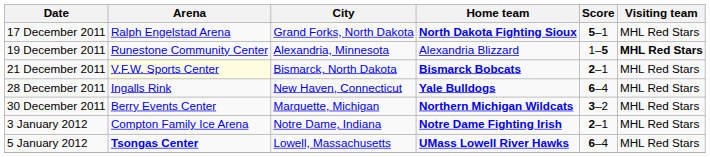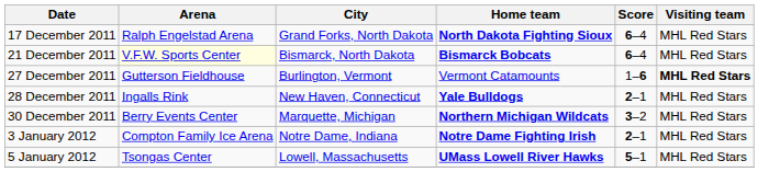17 December 2011 | Score: 5–1 -> 6–4
- row: 19 December 2011 | Runestone Community Center | Alexandria, Minnesota | Alexandria Blizzard | 1–5 | MHL Red Stars
21 December 2011 | Score: 2–1 -> 6–4
+ row: 27 December 2011 | Gutterson Fieldhouse | Burlington, Vermont | Vermont Catamounts | 1–6 | MHL Red Stars
28 December 2011 | Score: 6–4 -> 2–1
5 January 2012 | Arena: bold -> normal
5 January 2012 | Score: 6–4 -> 5–1
